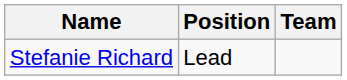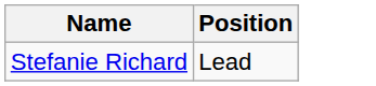- column: Team
